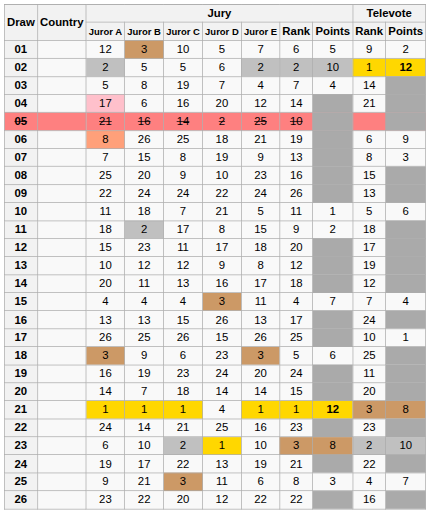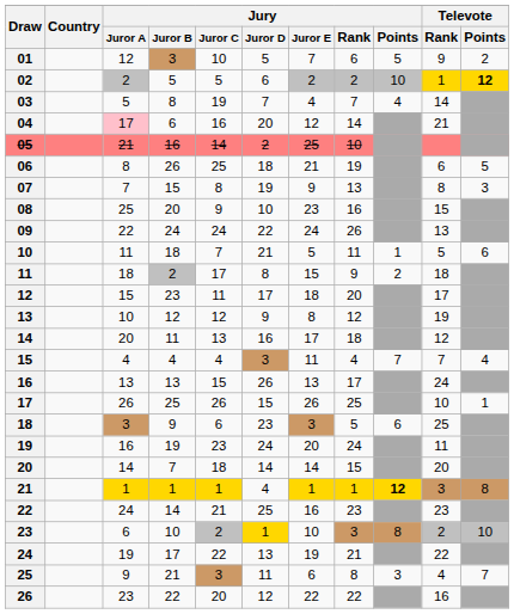06 | Jury / Juror A: lightsalmon background -> no background
06 | Televote / Points: 9 -> 5
